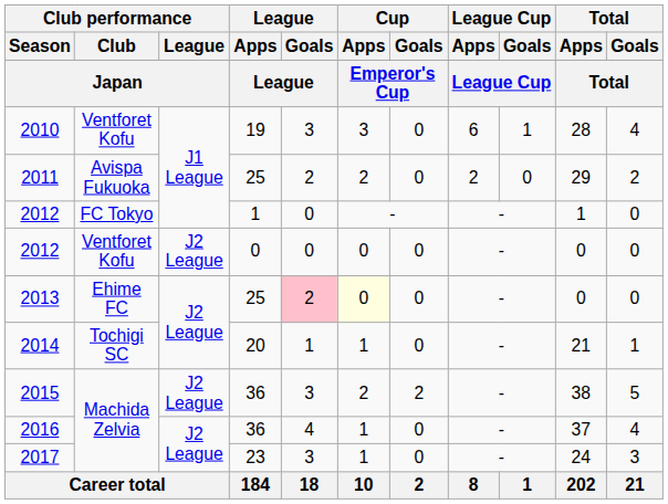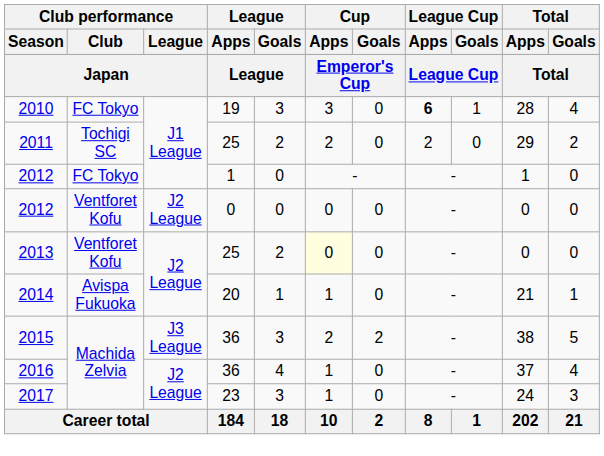2010 | Club performance / Club: Ventforet Kofu -> FC Tokyo
2010 | League Cup / Apps: normal -> bold
2011 | Club performance / Club: Avispa Fukuoka -> Tochigi SC
2013 | Club performance / Club: Ehime FC -> Ventforet Kofu
2013 | League / Goals: pink background -> no background
2014 | Club performance / Club: Tochigi SC -> Avispa Fukuoka
2015 | Club performance / League: J2 League -> J3 League
